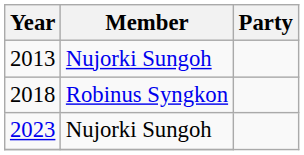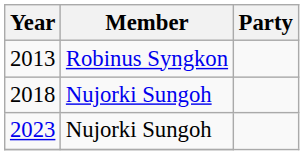2013 | Member: Nujorki Sungoh -> Robinus Syngkon
2018 | Member: Robinus Syngkon -> Nujorki Sungoh
